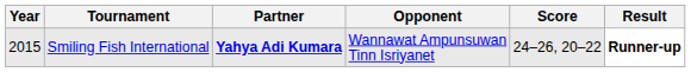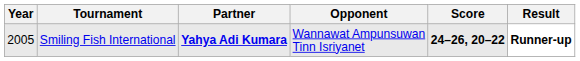Smiling Fish International | Year: 2015 -> 2005
Smiling Fish International | Score: normal -> bold
